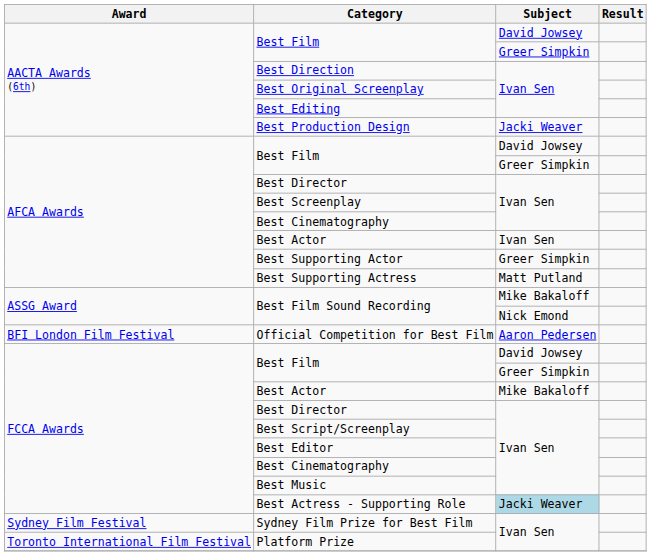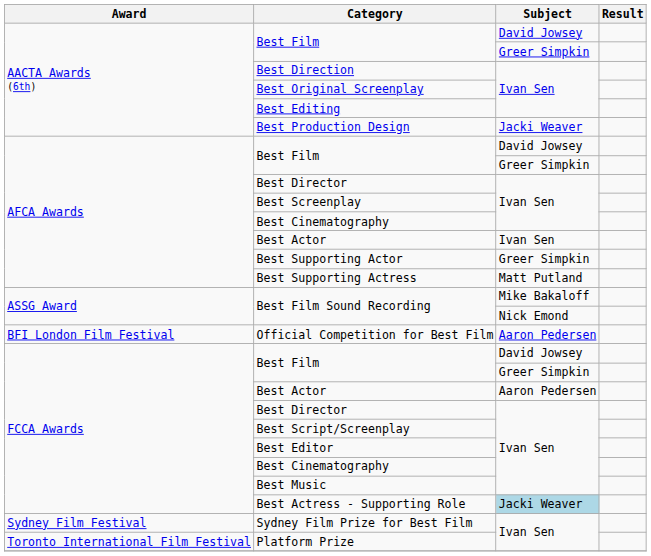FCCA Awards / Best Actor | Subject: Mike Bakaloff -> Aaron Pedersen
